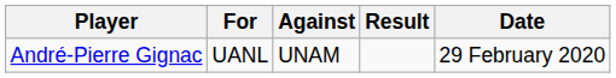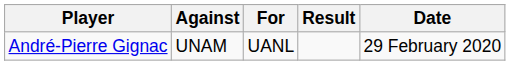columns swapped: For <-> Against
